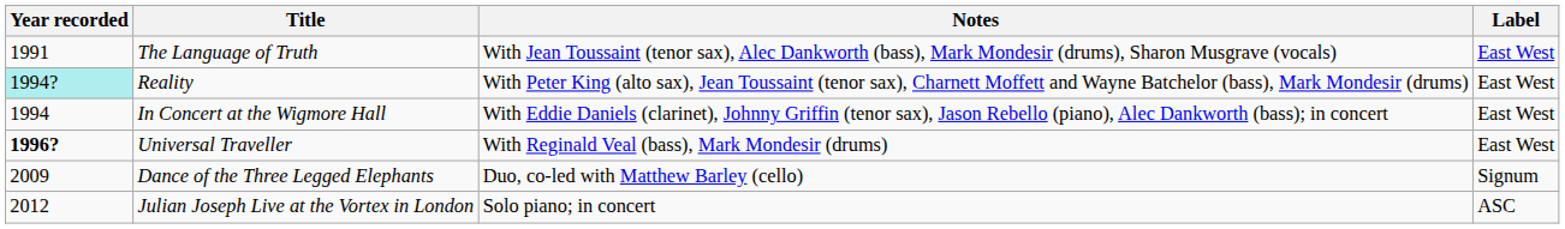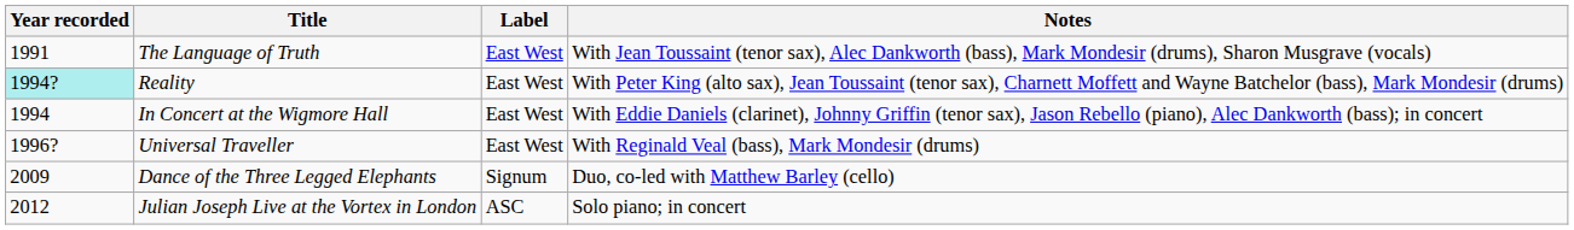columns swapped: Label <-> Notes
Universal Traveller | Year recorded: bold -> normal
